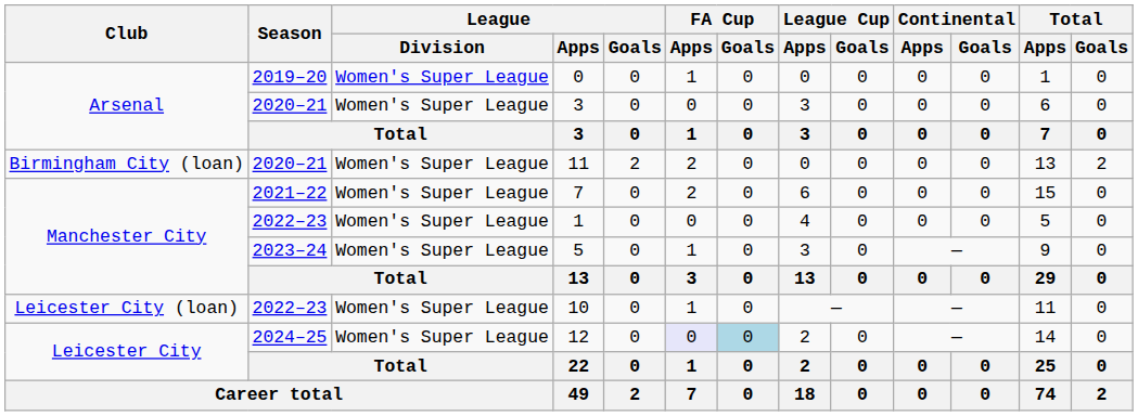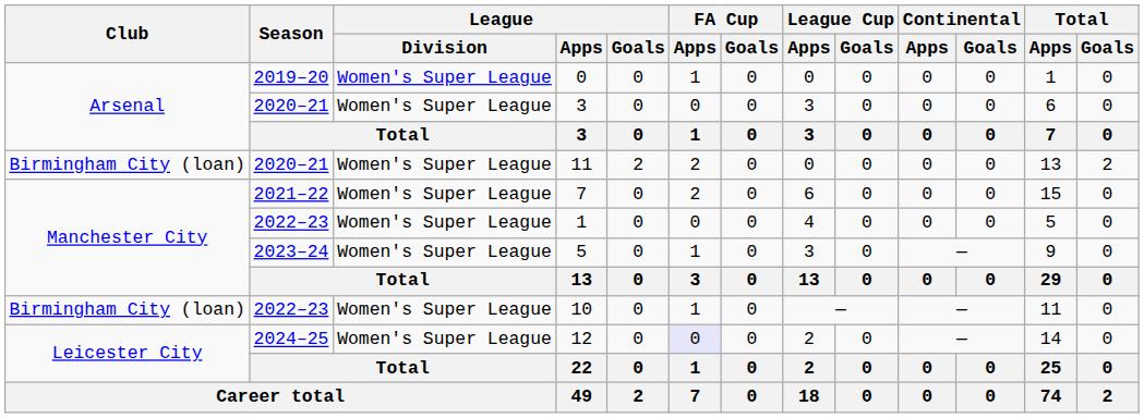10 | Club: Leicester City (loan) -> Birmingham City (loan)
12 | FA Cup / Goals: lightblue background -> no background
